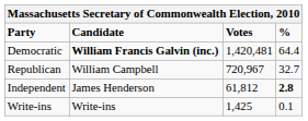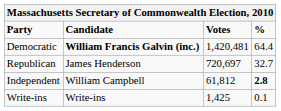Republican | Candidate: William Campbell -> James Henderson
Republican | Votes: 720,967 -> 720,697
Independent | Candidate: James Henderson -> William Campbell
